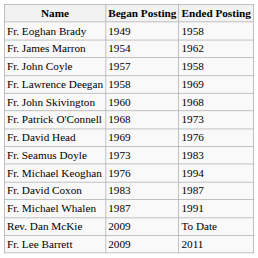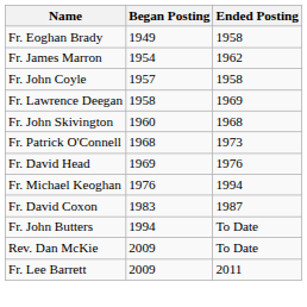- row: Fr. Seamus Doyle | 1973 | 1983
- row: Fr. Michael Whalen | 1987 | 1991
+ row: Fr. John Butters | 1994 | To Date
